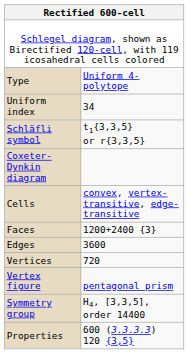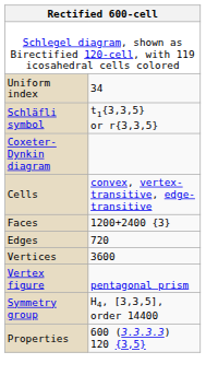- row: Type | Uniform 4-polytope
Edges | column 2: 3600 -> 720
Vertices | column 2: 720 -> 3600
